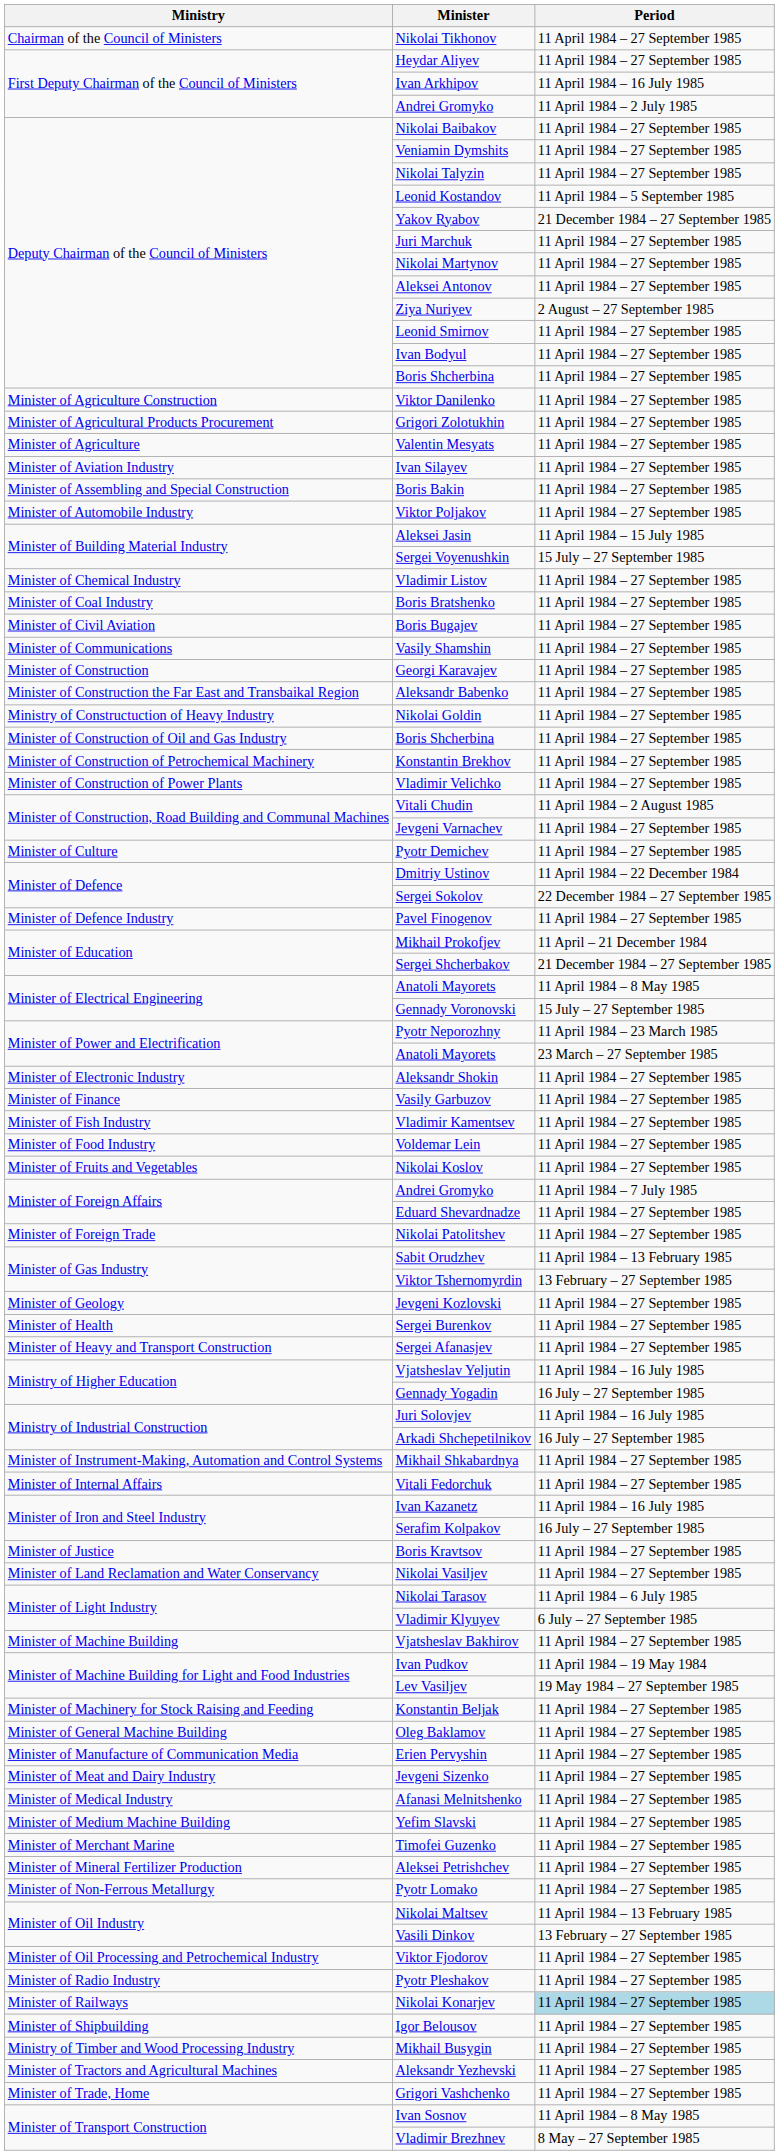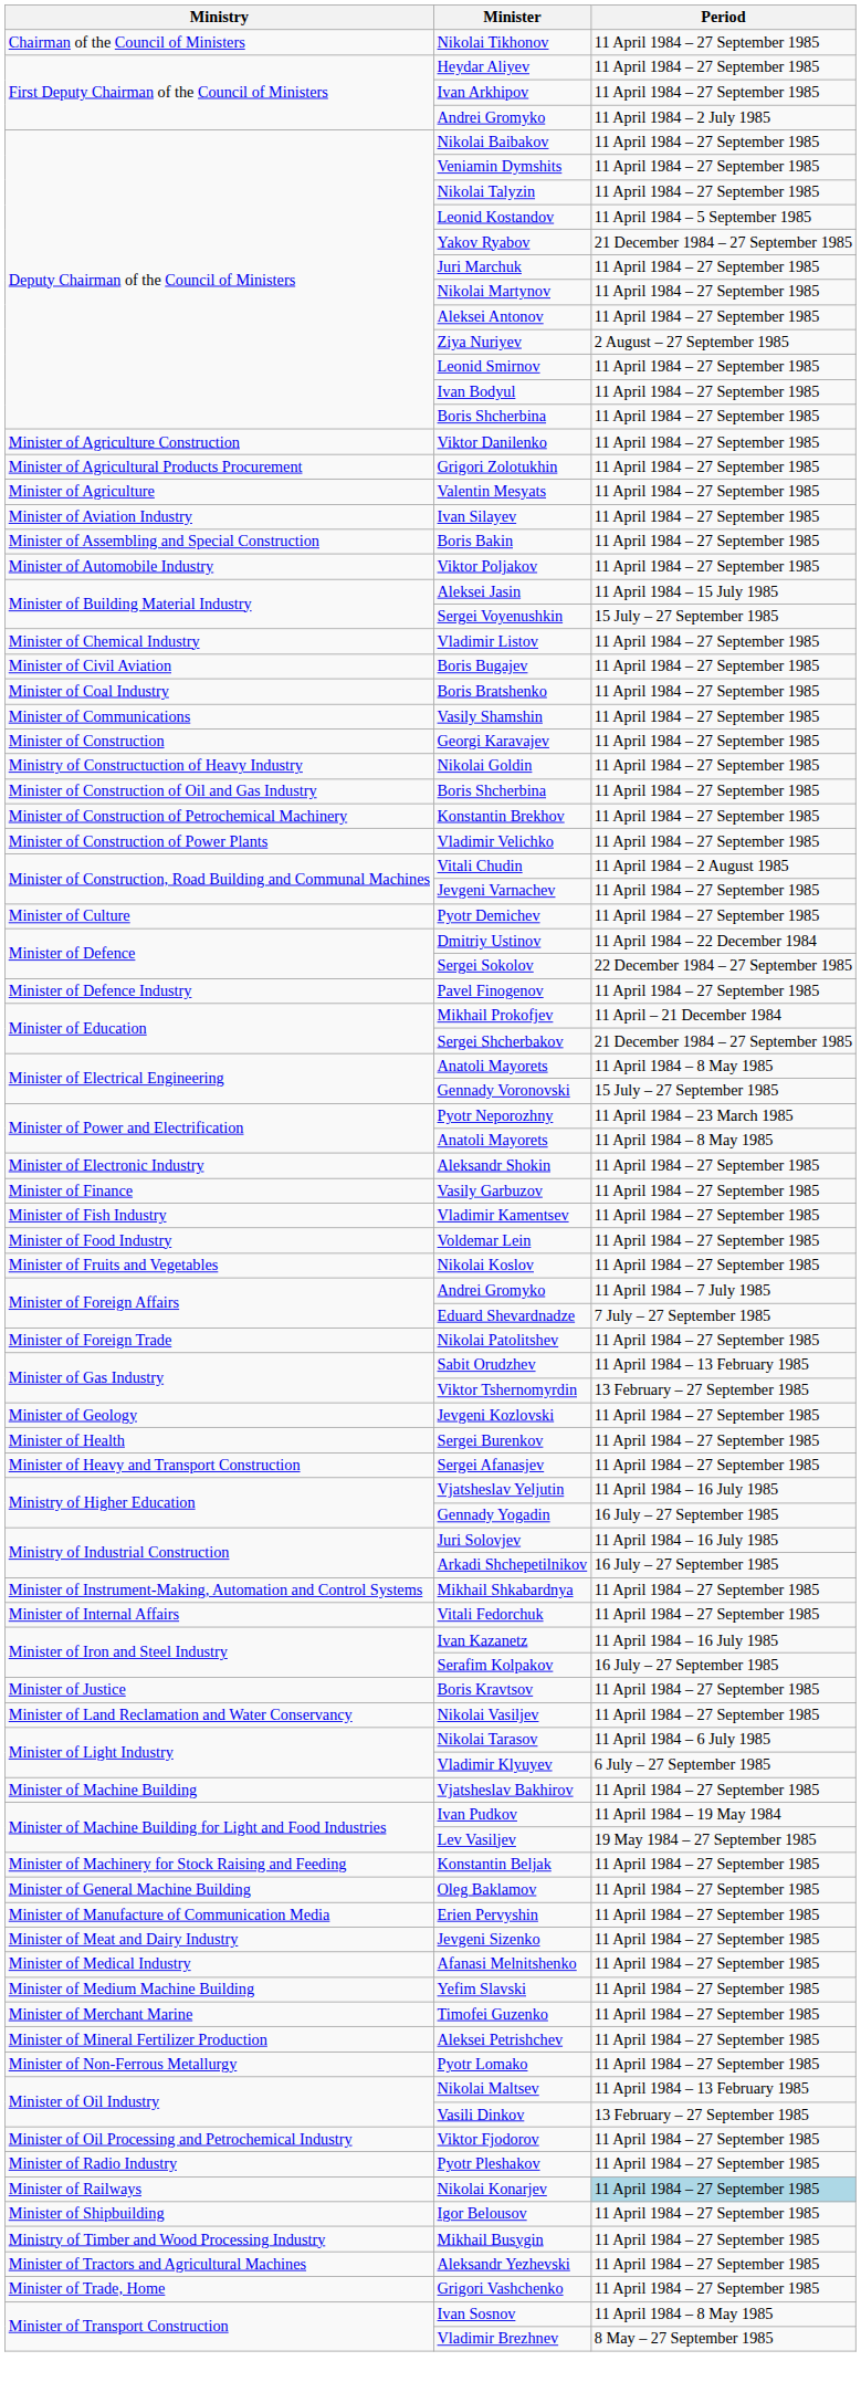Ivan Arkhipov | Period: 11 April 1984 – 16 July 1985 -> 11 April 1984 – 27 September 1985
rows swapped: Boris Bugajev <-> Boris Bratshenko
- row: Minister of Construction the Far East and Transbaikal Region | Aleksandr Babenko | 11 April 1984 – 27 September 1985
Minister of Power and Electrification / Anatoli Mayorets | Period: 23 March – 27 September 1985 -> 11 April 1984 – 8 May 1985
Eduard Shevardnadze | Period: 11 April 1984 – 27 September 1985 -> 7 July – 27 September 1985
